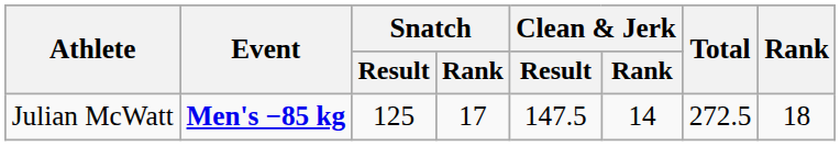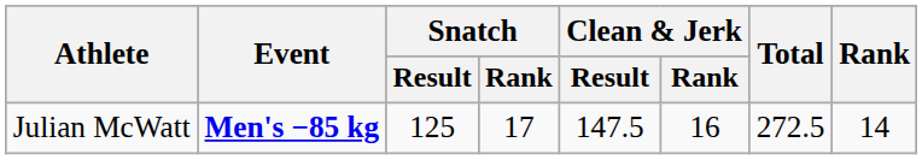Julian McWatt | Clean & Jerk / Rank: 14 -> 16
Julian McWatt | Rank: 18 -> 14
